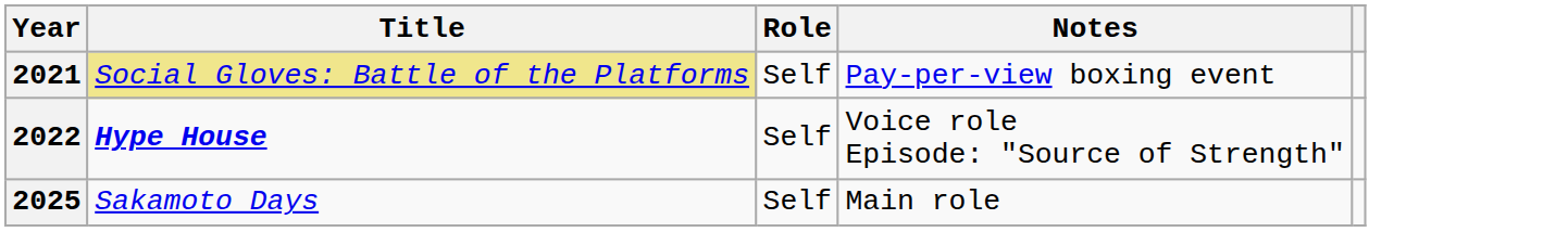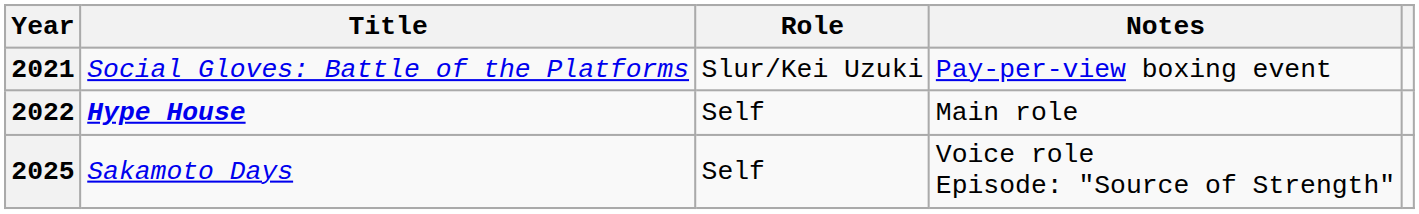2021 | Title: khaki background -> no background
2021 | Role: Self -> Slur/Kei Uzuki
2022 | Notes: Voice role Episode: "Source of Strength" -> Main role
2025 | Notes: Main role -> Voice role Episode: "Source of Strength"
